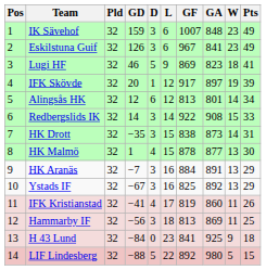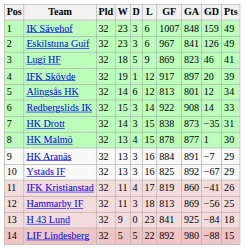columns swapped: W <-> GD
